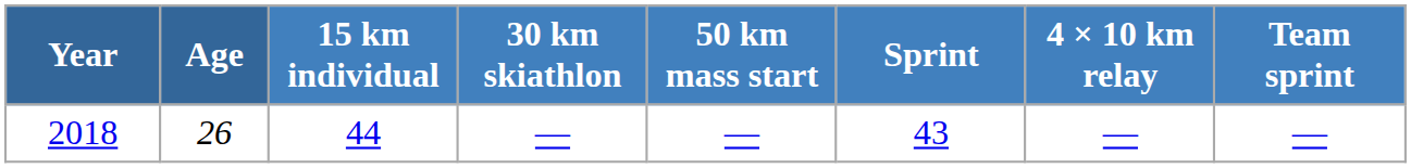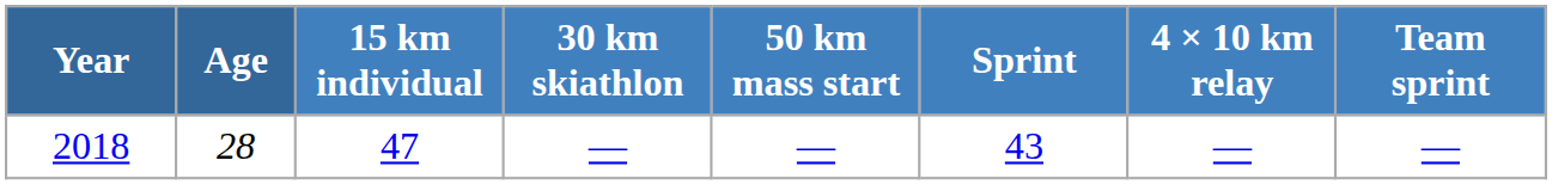2018 | Age: 26 -> 28
2018 | 15 km individual: 44 -> 47
